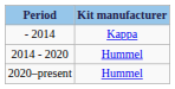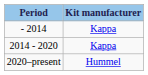2014 - 2020 | Kit manufacturer: Hummel -> Kappa
